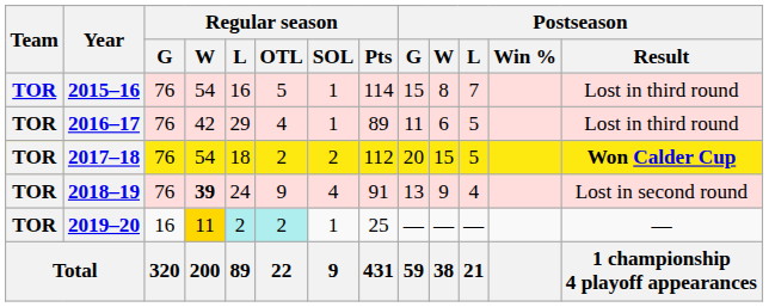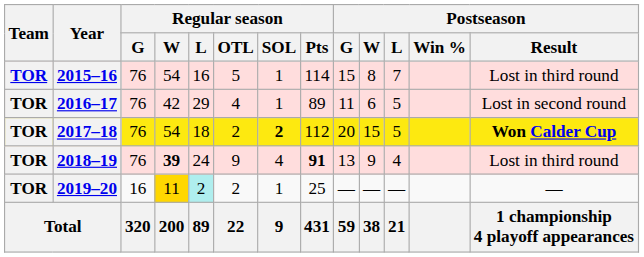2016–17 | Postseason / Result: Lost in third round -> Lost in second round
2017–18 | Regular season / SOL: normal -> bold
2018–19 | Regular season / Pts: normal -> bold
2018–19 | Postseason / Result: Lost in second round -> Lost in third round
2019–20 | Regular season / OTL: paleturquoise background -> no background
